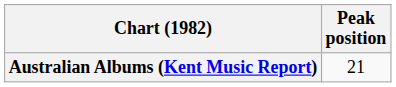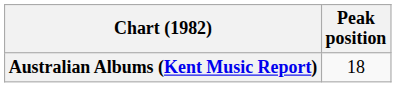Australian Albums (Kent Music Report) | Peak position: 21 -> 18
